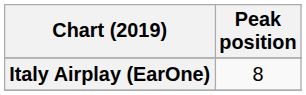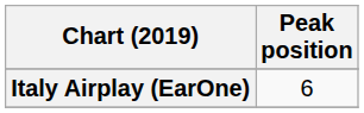Italy Airplay (EarOne) | Peak position: 8 -> 6
